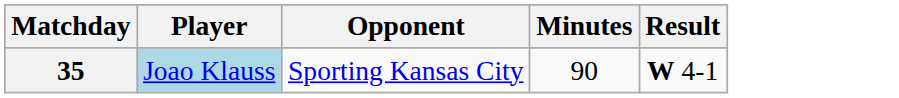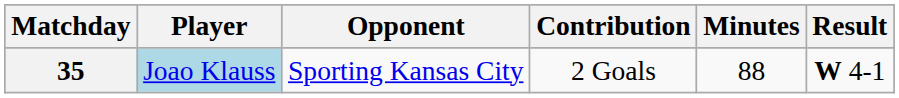+ column: Contribution | 2 Goals
35 | Minutes: 90 -> 88
